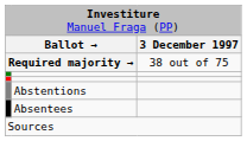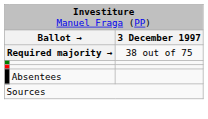- row: Abstentions
